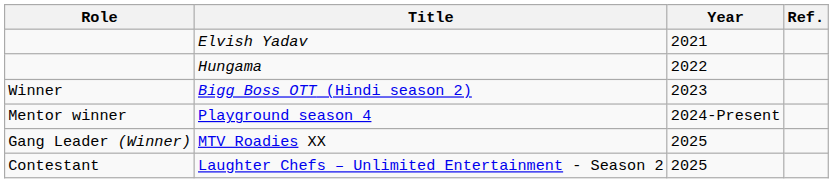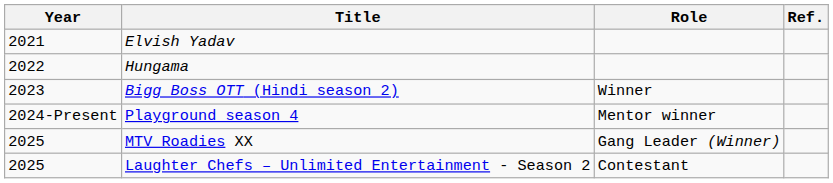columns swapped: Year <-> Role
